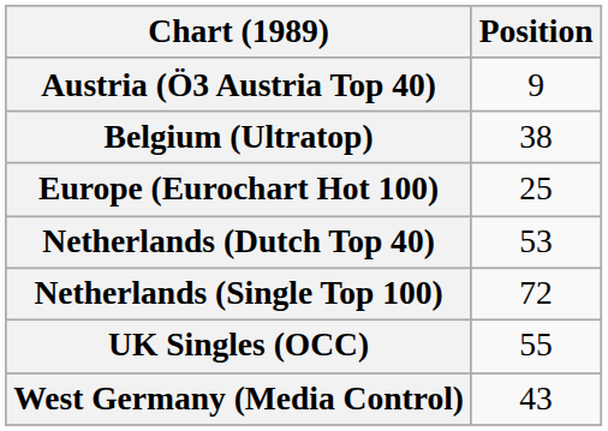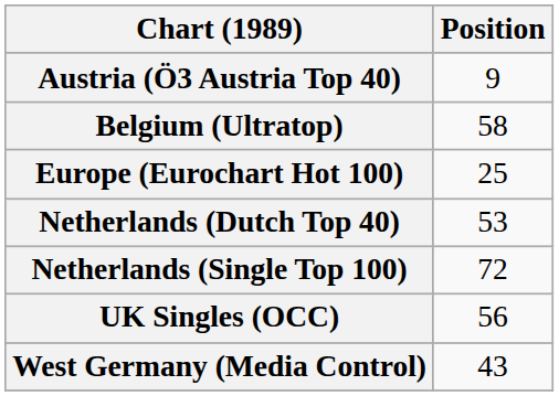Belgium (Ultratop) | Position: 38 -> 58
UK Singles (OCC) | Position: 55 -> 56
